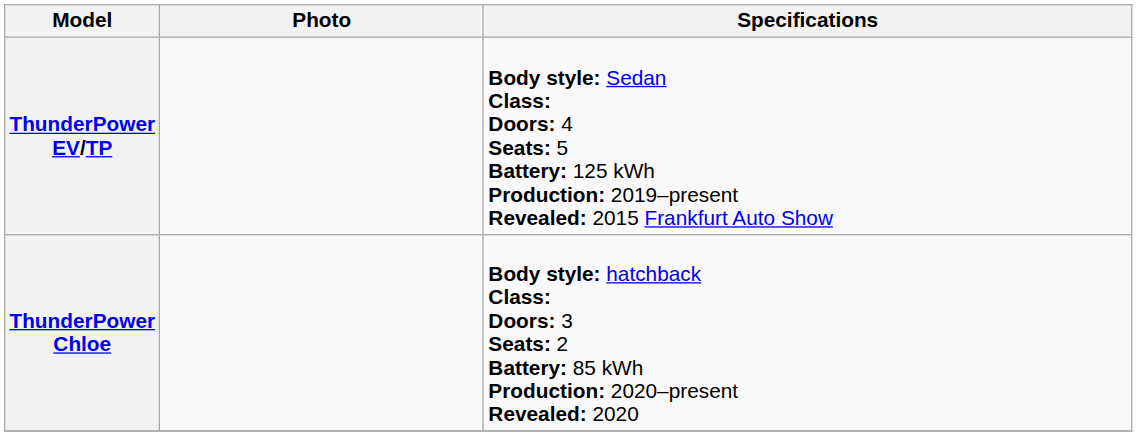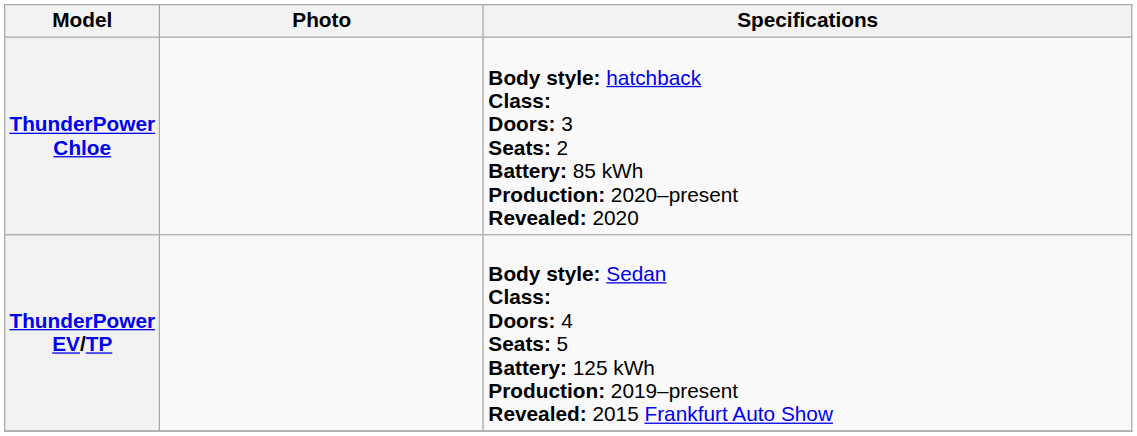rows swapped: ThunderPower EV/TP <-> ThunderPower Chloe
